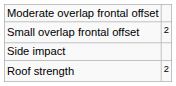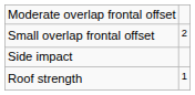Roof strength | column 2: 2 -> 1
